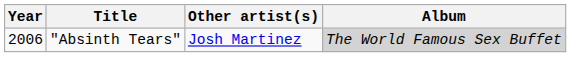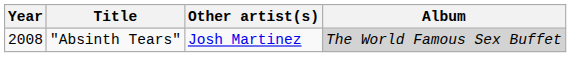"Absinth Tears" | Year: 2006 -> 2008
